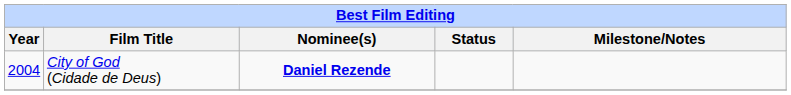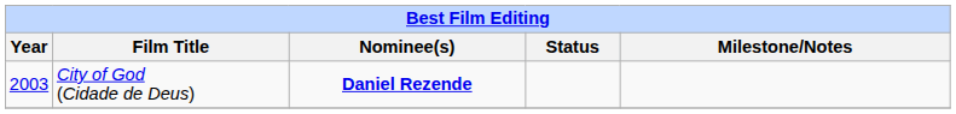City of God (Cidade de Deus) | Year: 2004 -> 2003
